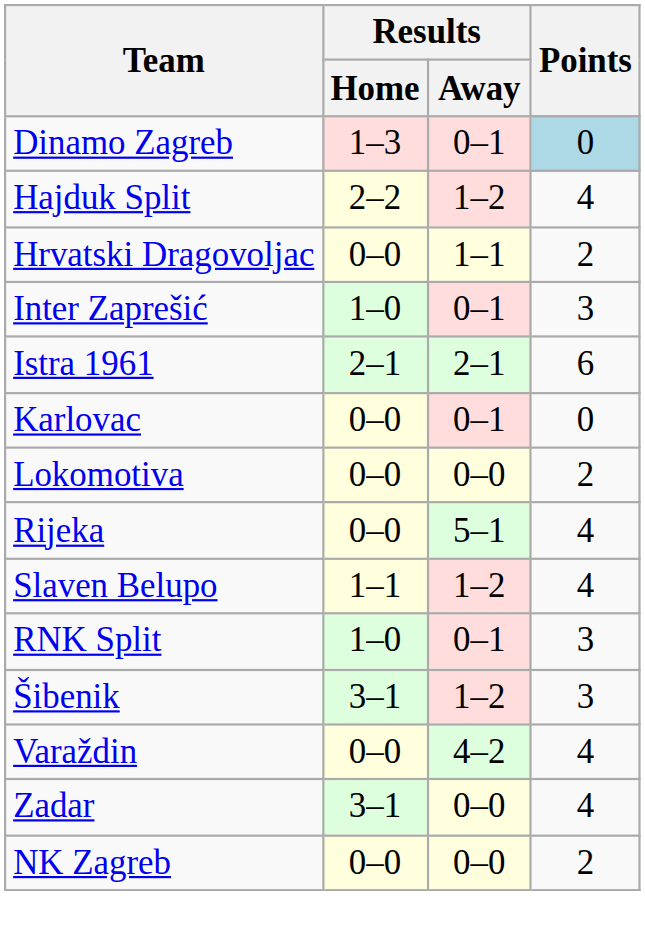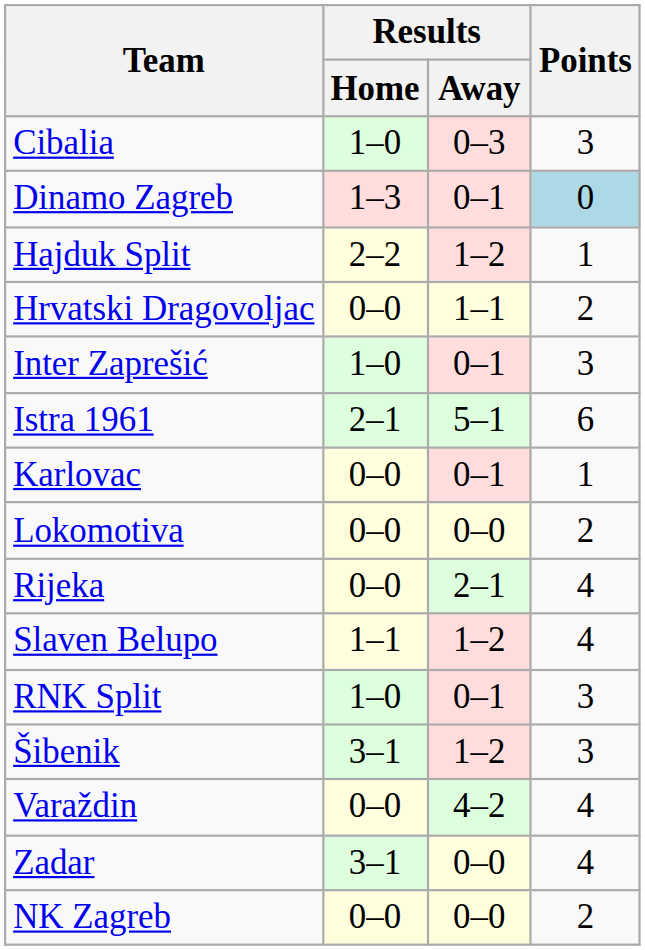+ row: Cibalia | 1–0 | 0–3 | 3
Hajduk Split | Points: 4 -> 1
Istra 1961 | Results / Away: 2–1 -> 5–1
Karlovac | Points: 0 -> 1
Rijeka | Results / Away: 5–1 -> 2–1
